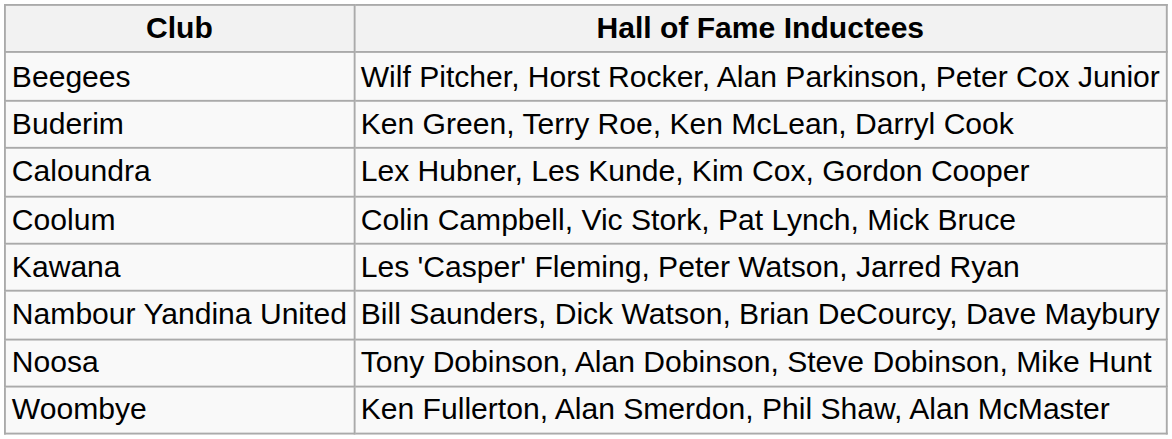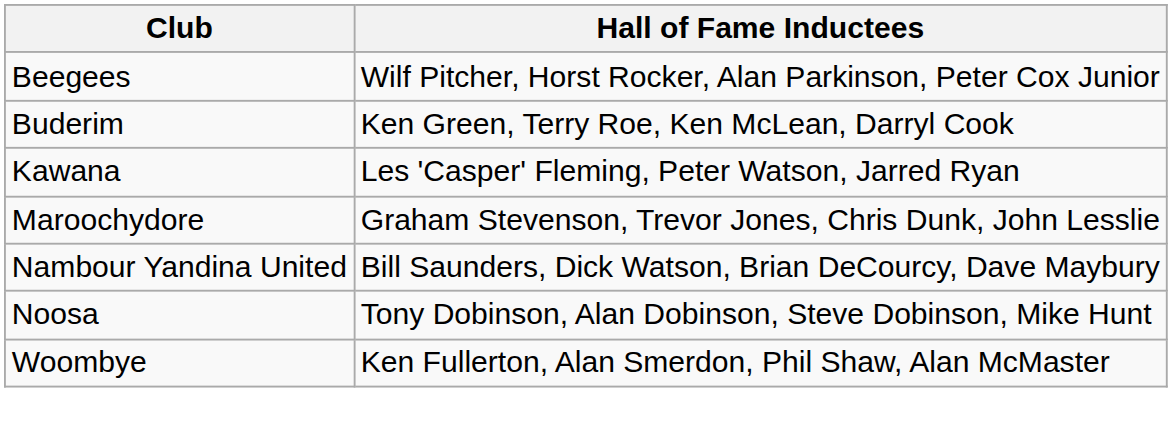- row: Caloundra | Lex Hubner, Les Kunde, Kim Cox, Gordon Cooper
- row: Coolum | Colin Campbell, Vic Stork, Pat Lynch, Mick Bruce
+ row: Maroochydore | Graham Stevenson, Trevor Jones, Chris Dunk, John Lesslie
